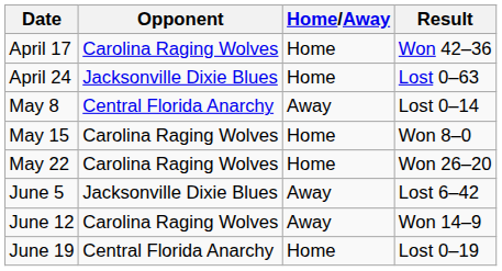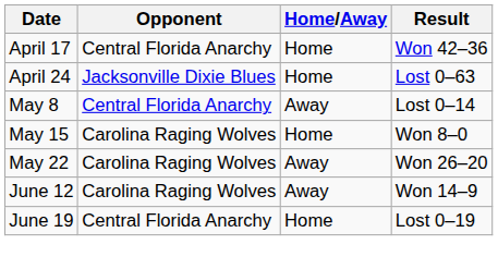April 17 | Opponent: Carolina Raging Wolves -> Central Florida Anarchy
May 22 | Home/Away: Home -> Away
- row: June 5 | Jacksonville Dixie Blues | Away | Lost 6–42
